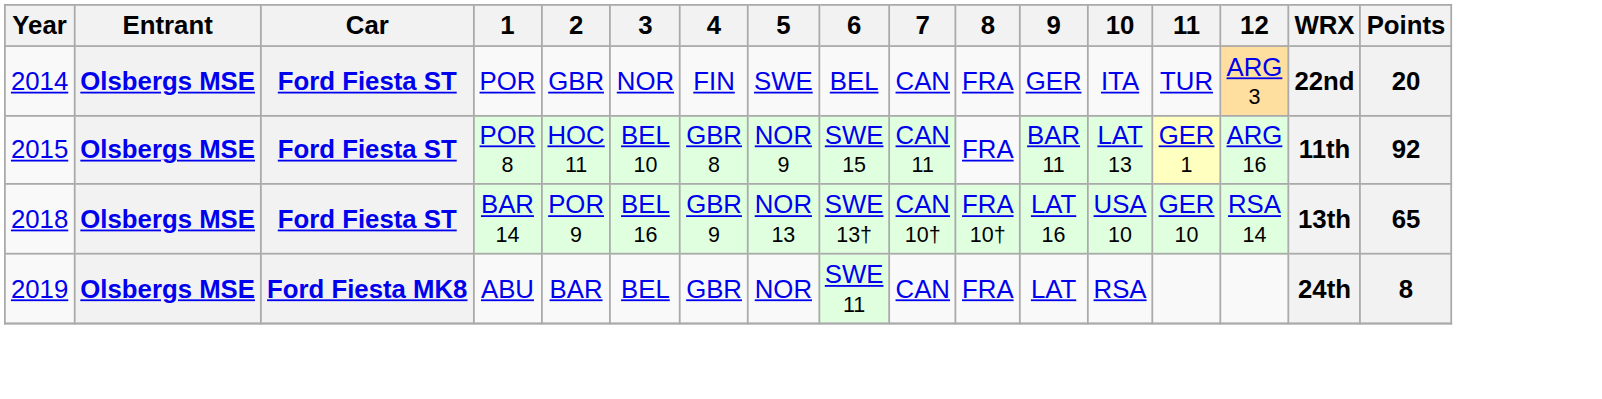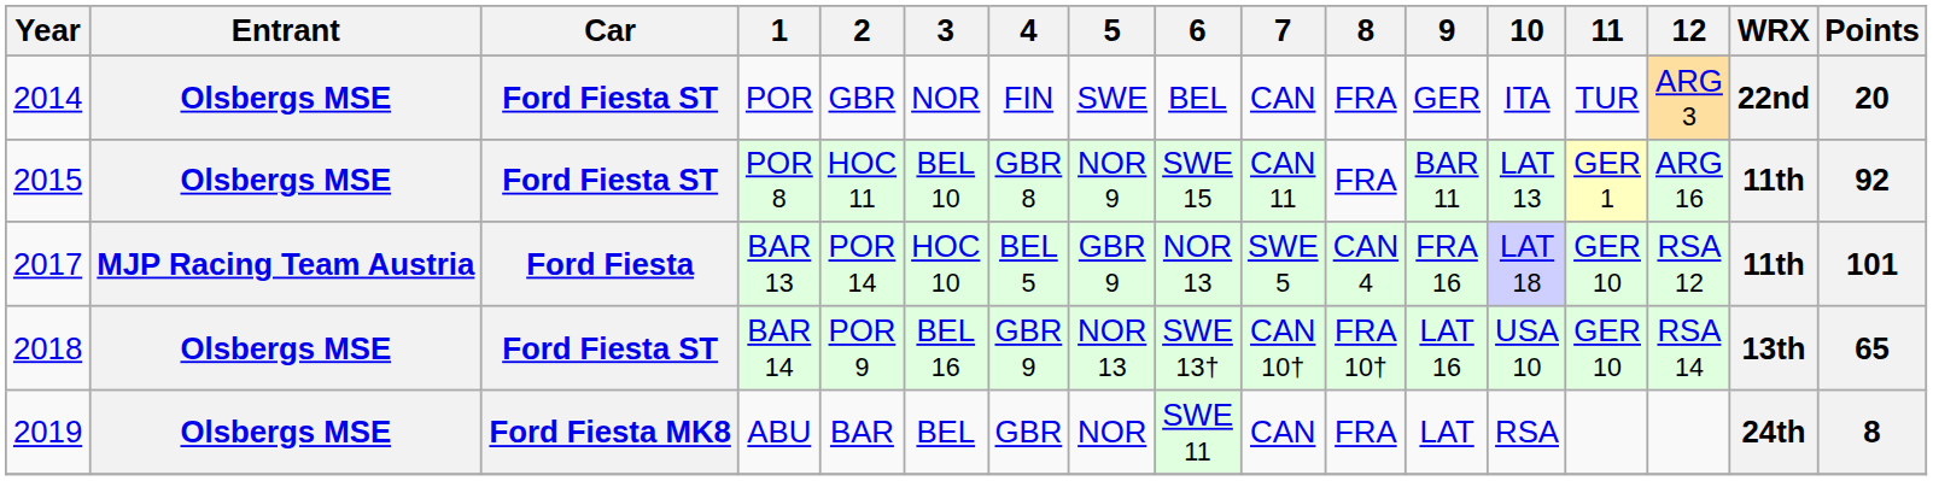+ row: 2017 | MJP Racing Team Austria | Ford Fiesta | BAR 13 | POR 14 | HOC 10 | BEL 5 | GBR 9 | NOR 13 | SWE 5 | CAN 4 | FRA 16 | LAT 18 | GER 10 | RSA 12 | 11th | 101
